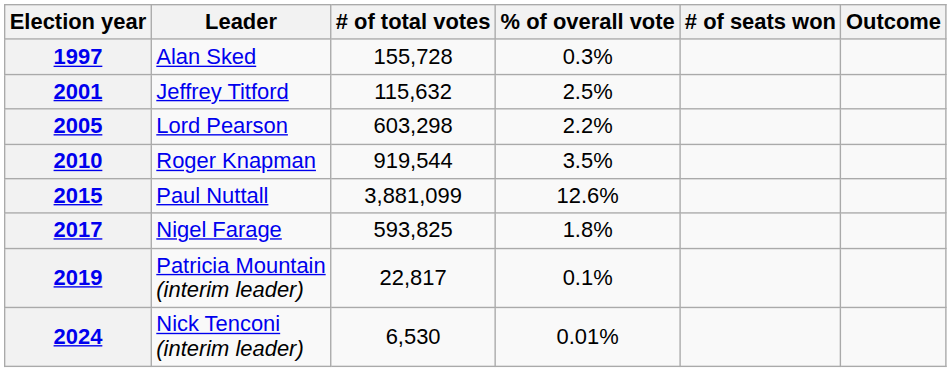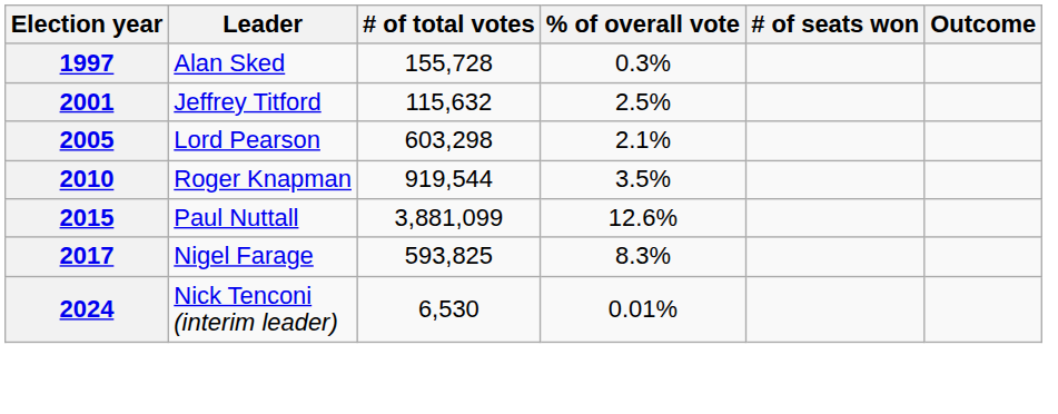2005 | % of overall vote: 2.2% -> 2.1%
2017 | % of overall vote: 1.8% -> 8.3%
- row: 2019 | Patricia Mountain (interim leader) | 22,817 | 0.1%
